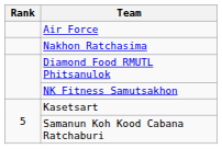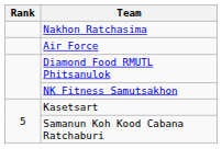rows swapped: Nakhon Ratchasima <-> Air Force
